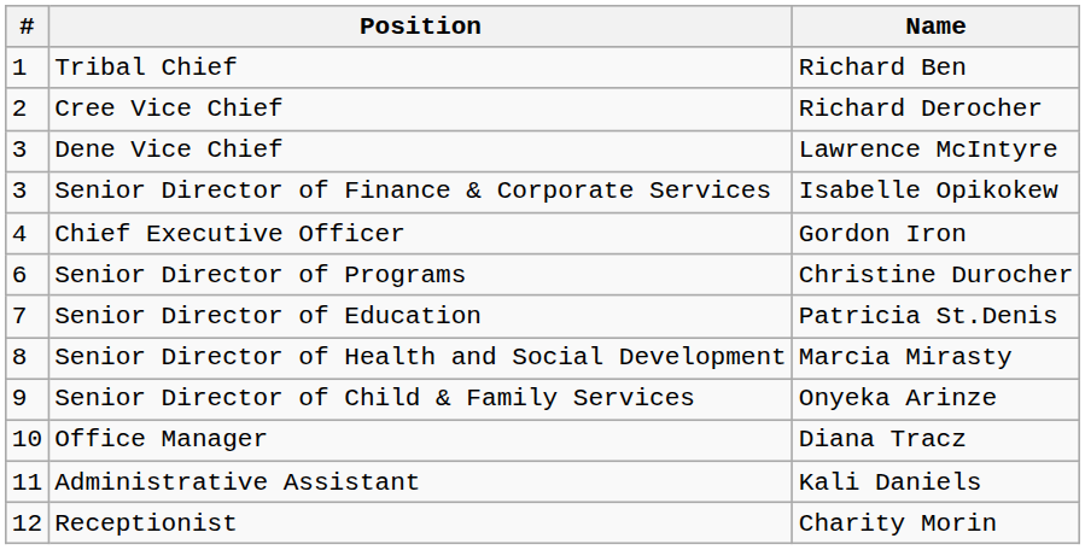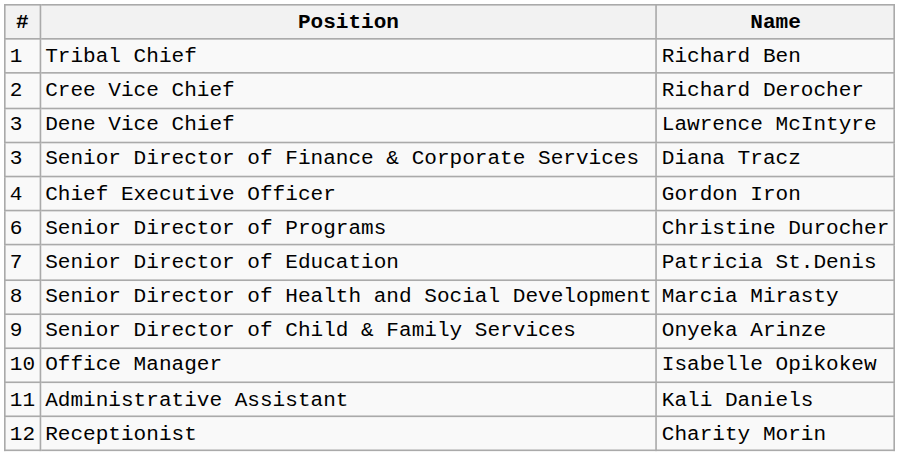Senior Director of Finance & Corporate Services | Name: Isabelle Opikokew -> Diana Tracz
Office Manager | Name: Diana Tracz -> Isabelle Opikokew
